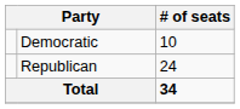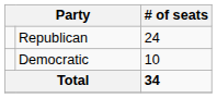rows swapped: Republican <-> Democratic
